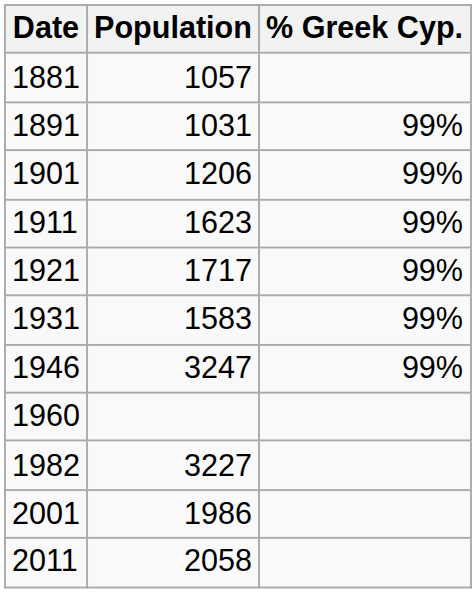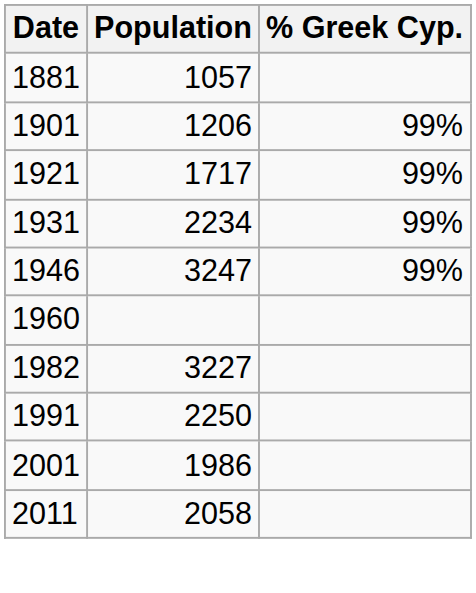- row: 1891 | 1031 | 99%
- row: 1911 | 1623 | 99%
1931 | Population: 1583 -> 2234
+ row: 1991 | 2250
